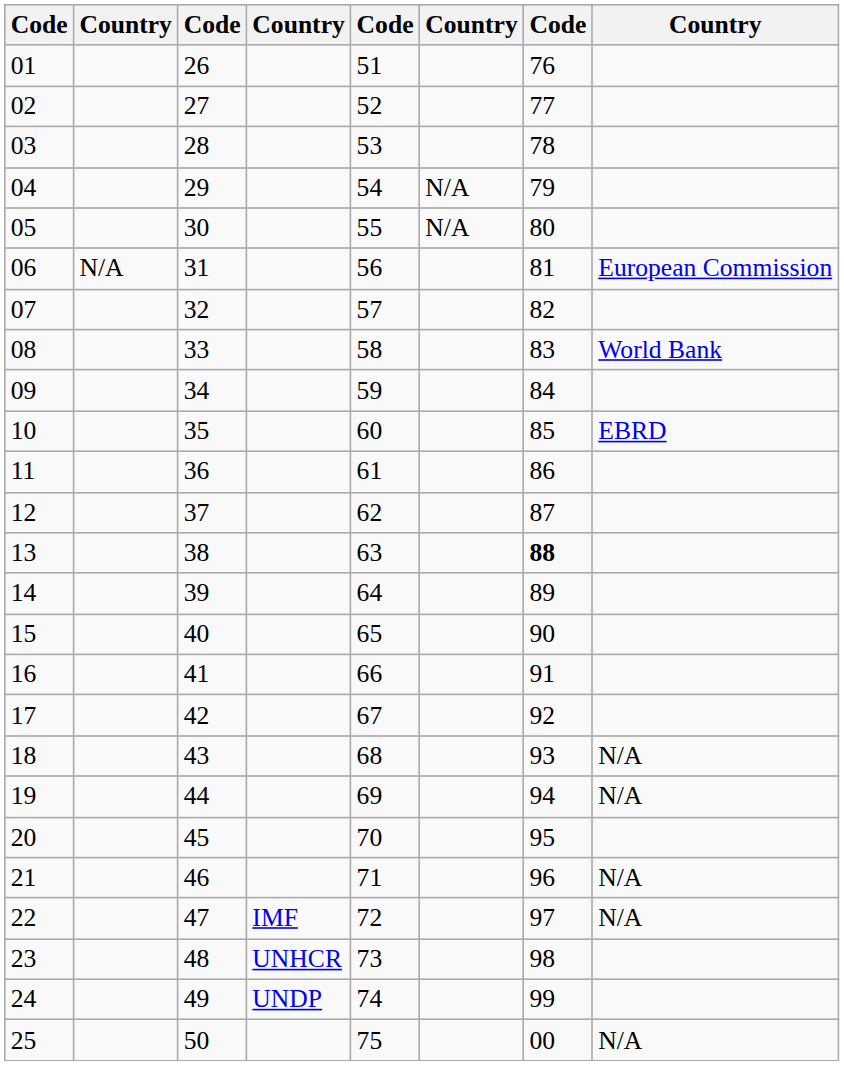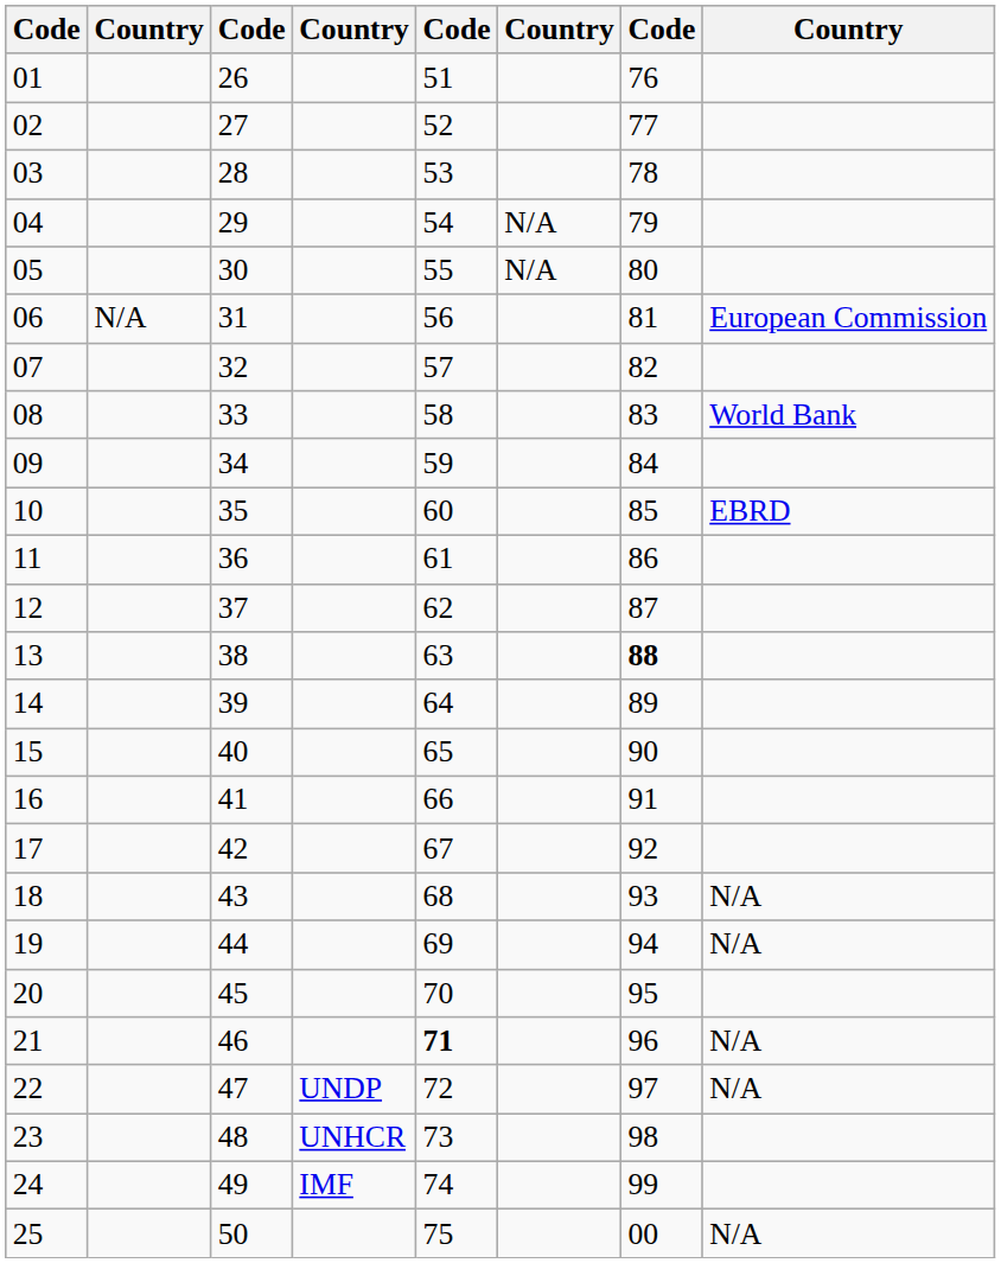21 | column 5: normal -> bold
22 | column 4: IMF -> UNDP
24 | column 4: UNDP -> IMF
